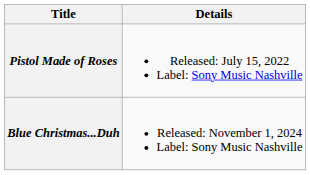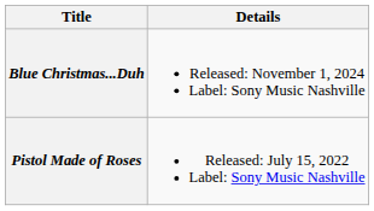rows swapped: Pistol Made of Roses <-> Blue Christmas...Duh
